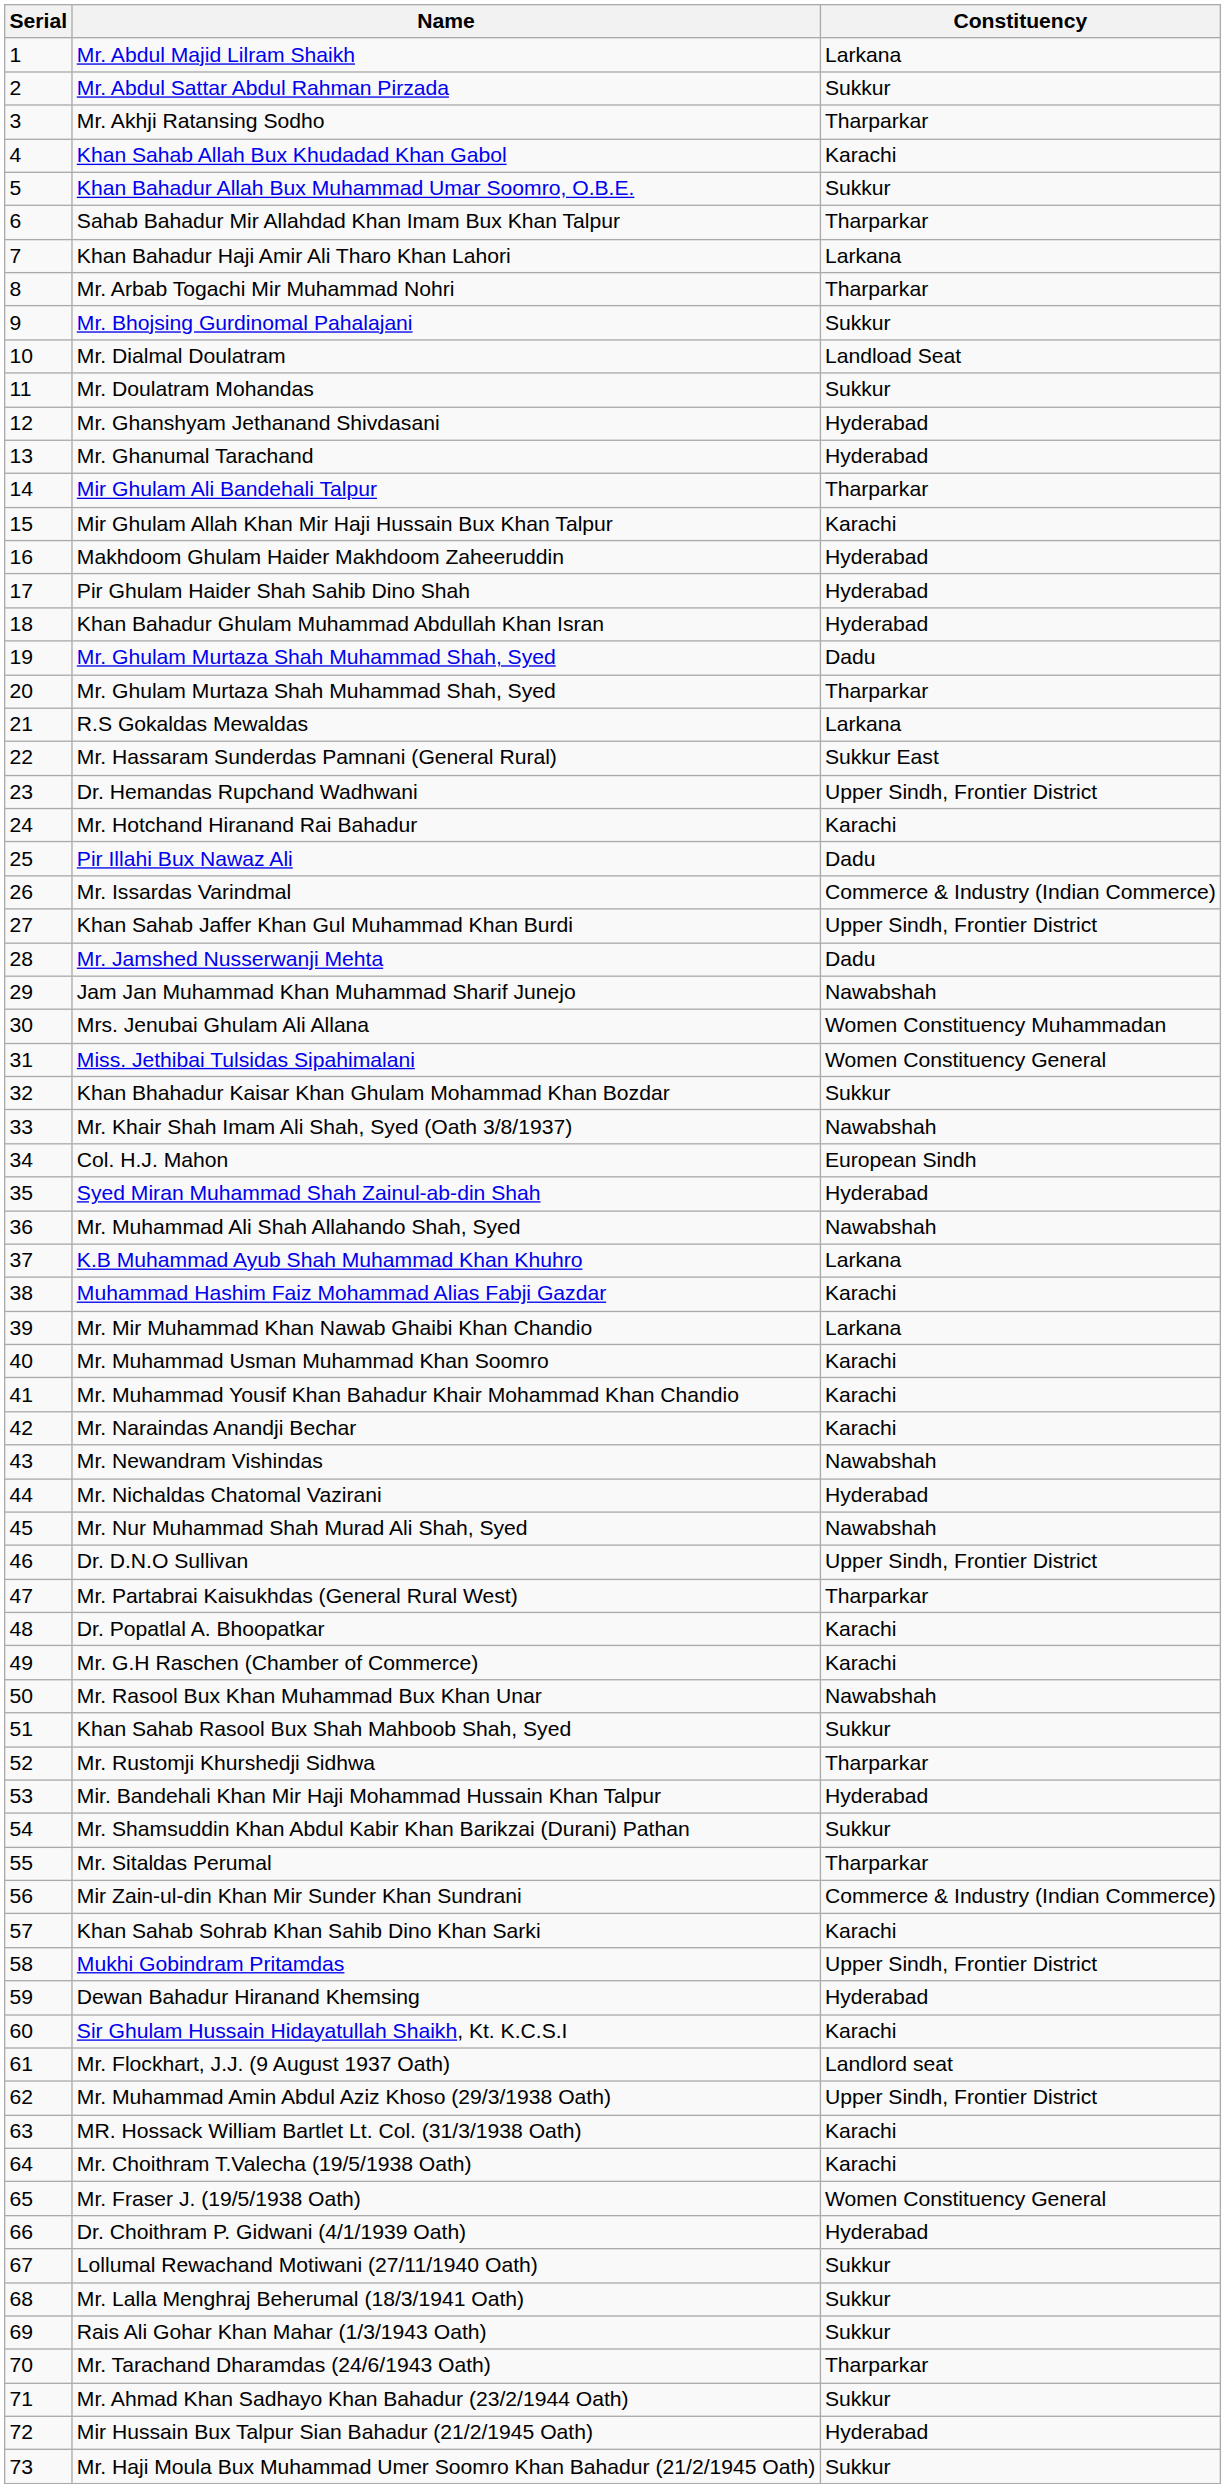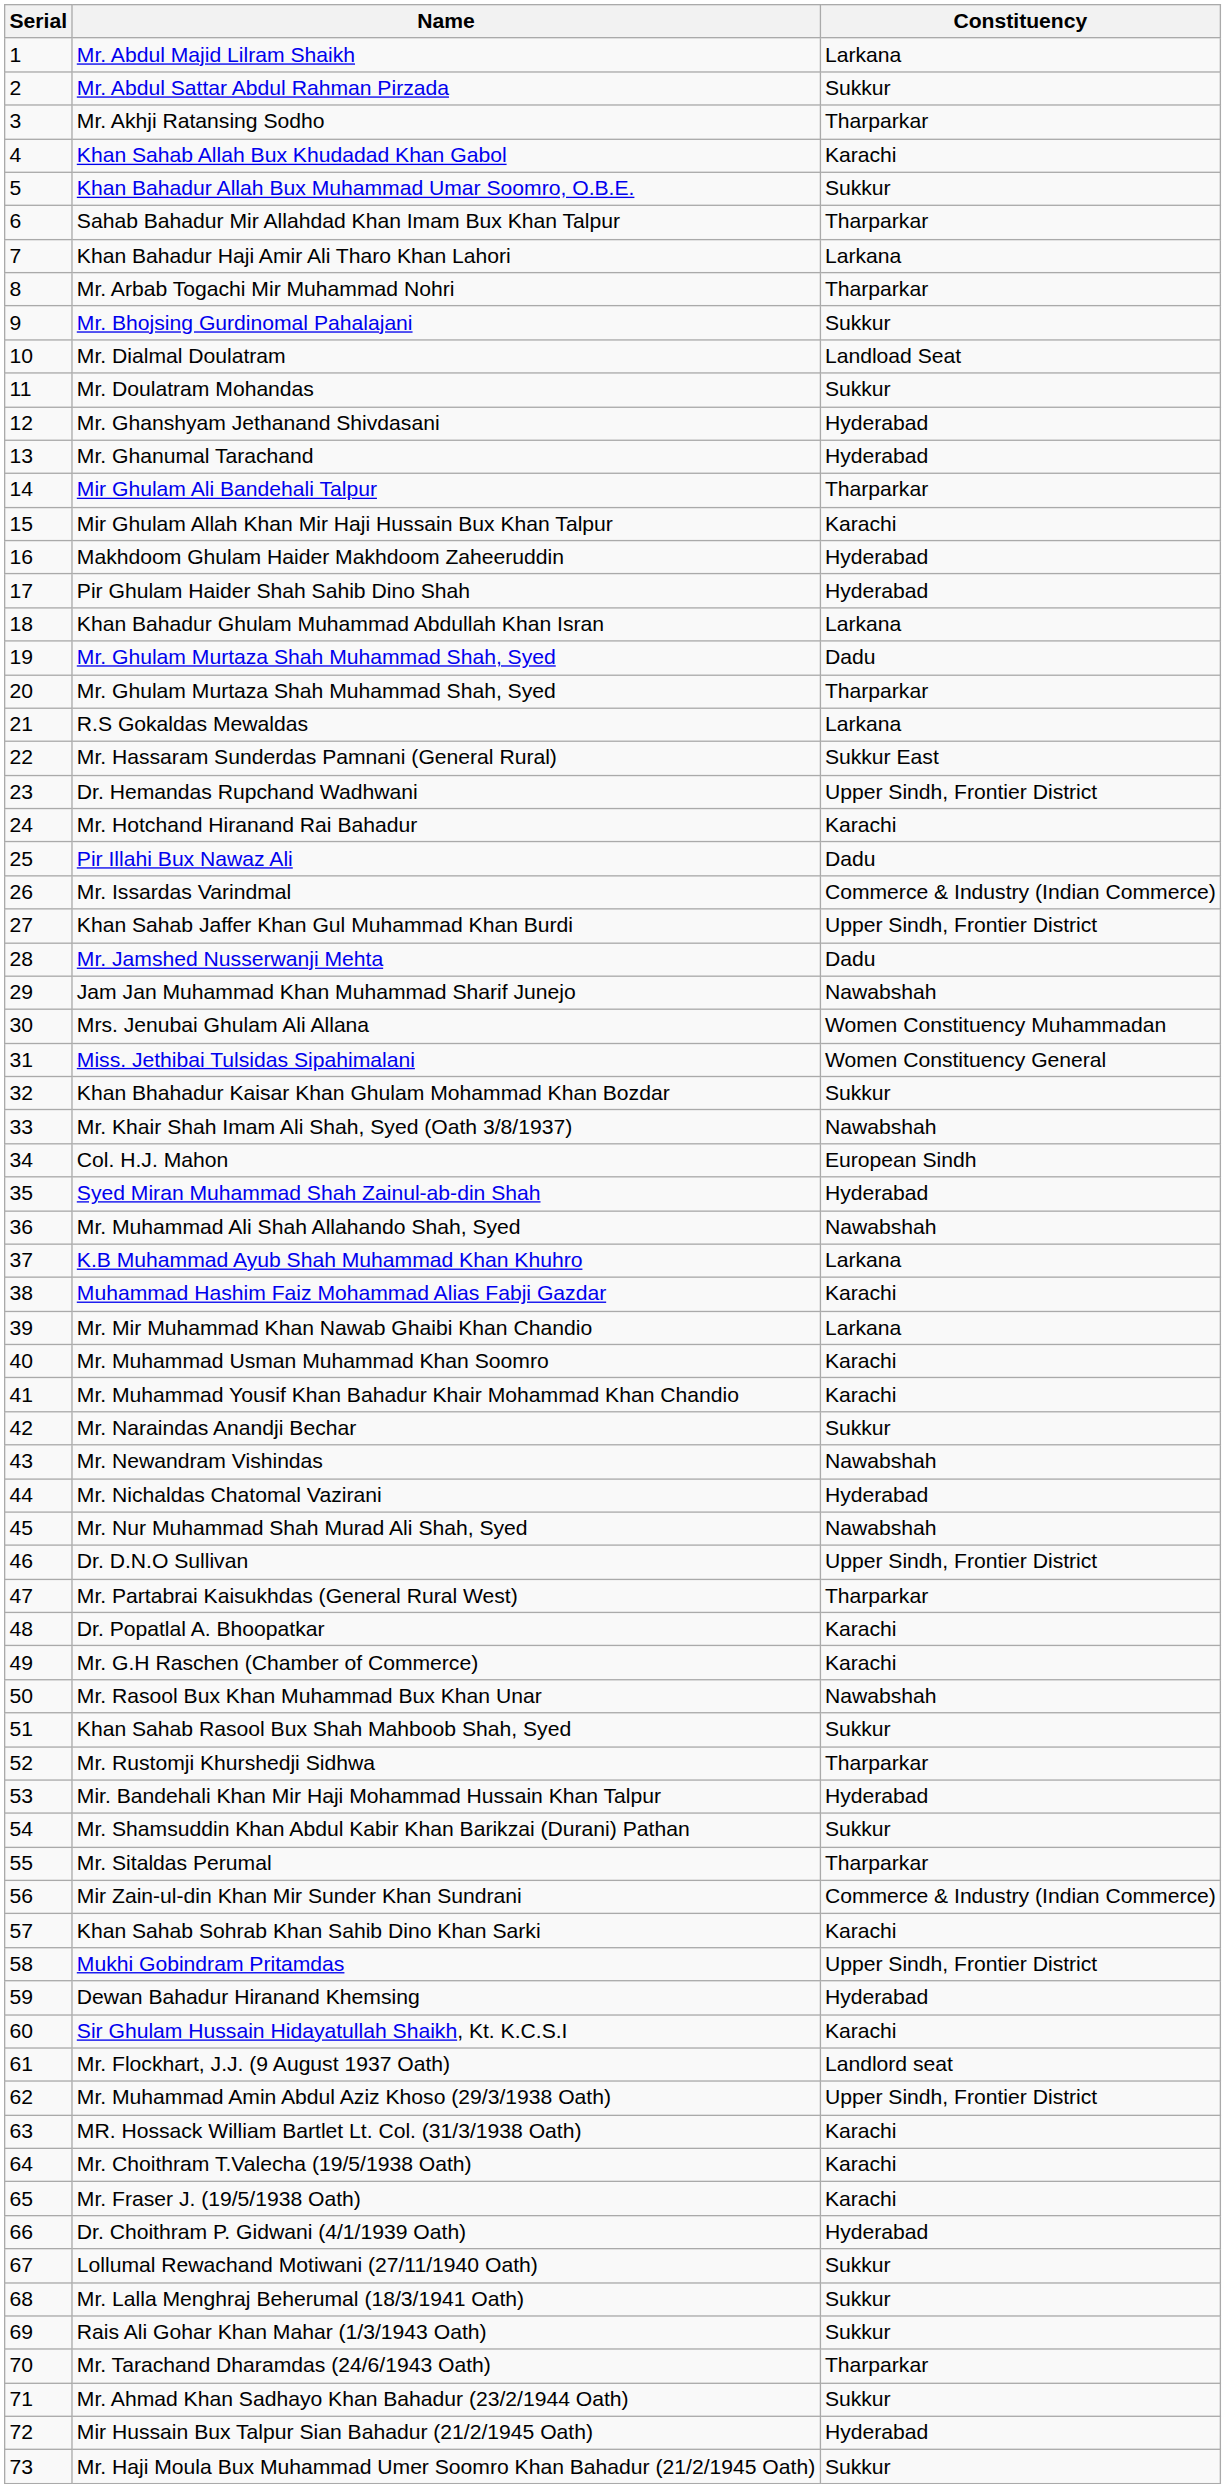Khan Bahadur Ghulam Muhammad Abdullah Khan Isran | Constituency: Hyderabad -> Larkana
Mr. Naraindas Anandji Bechar | Constituency: Karachi -> Sukkur
Mr. Fraser J. (19/5/1938 Oath) | Constituency: Women Constituency General -> Karachi
